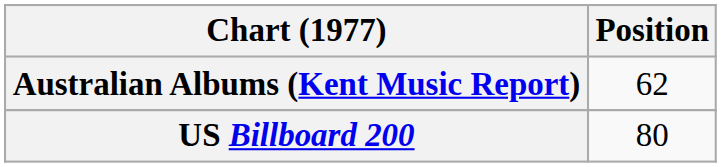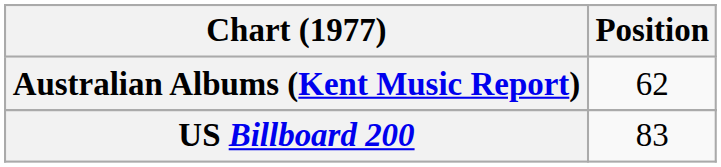US Billboard 200 | Position: 80 -> 83
